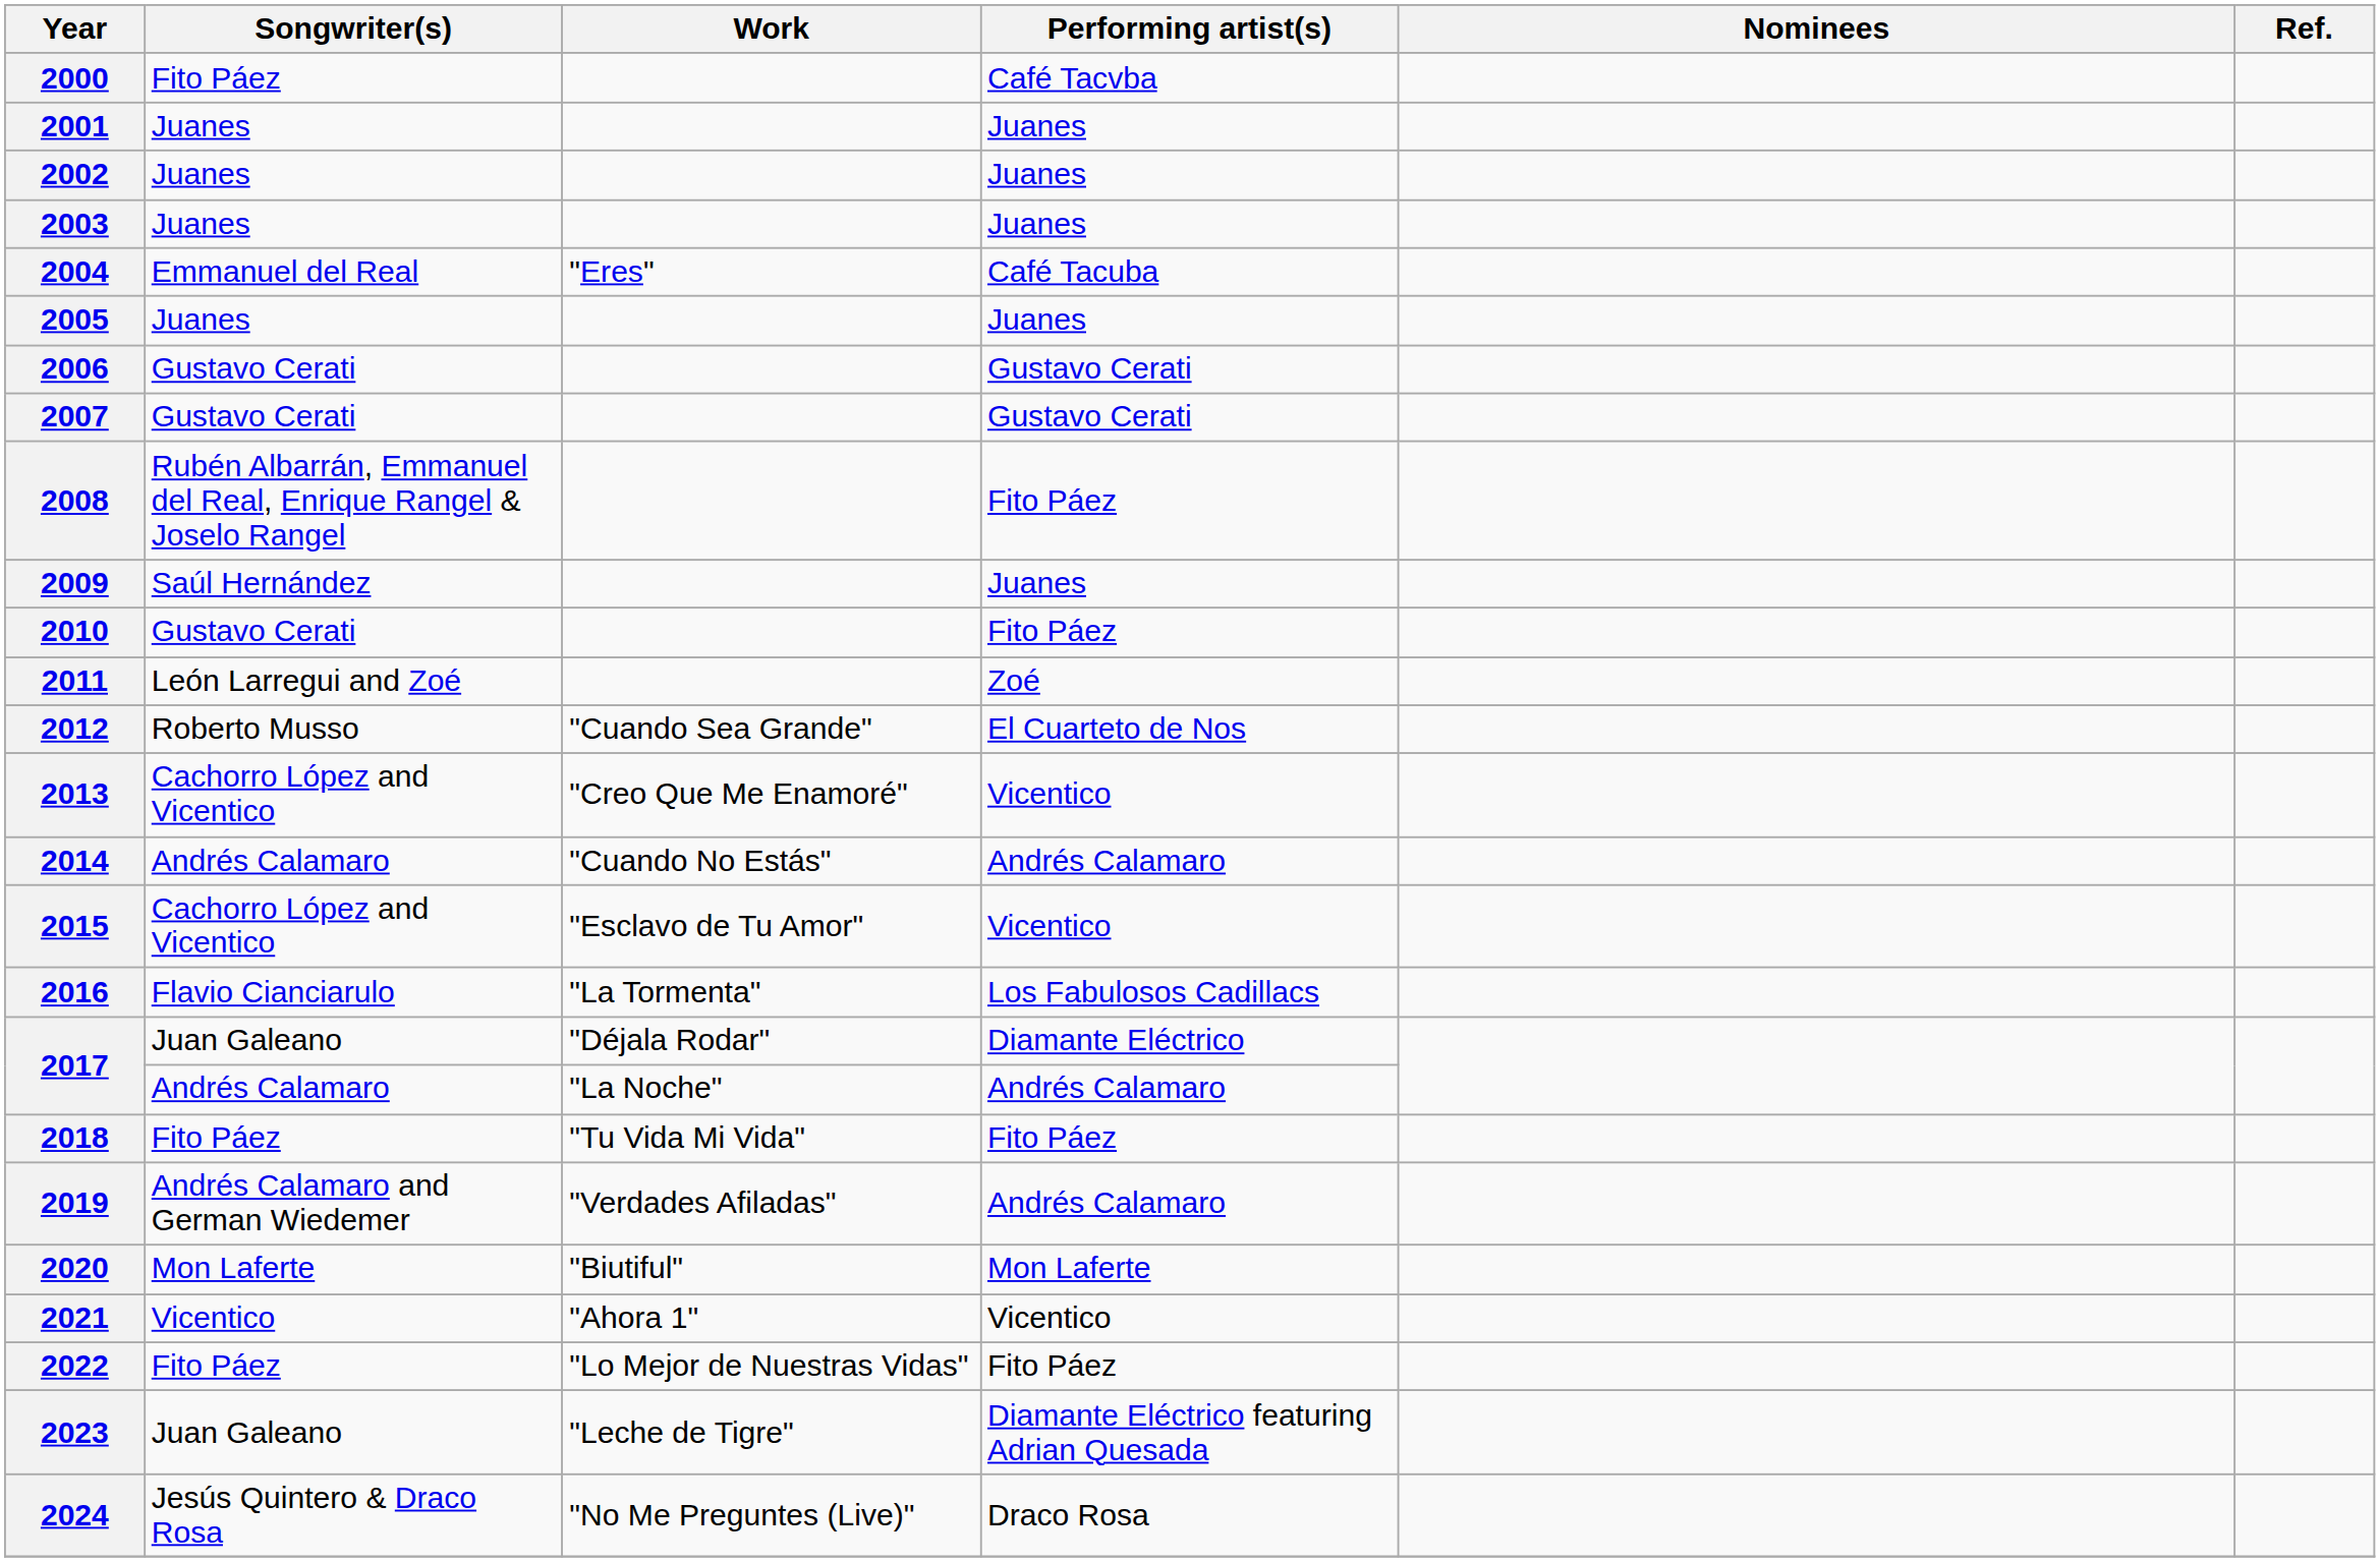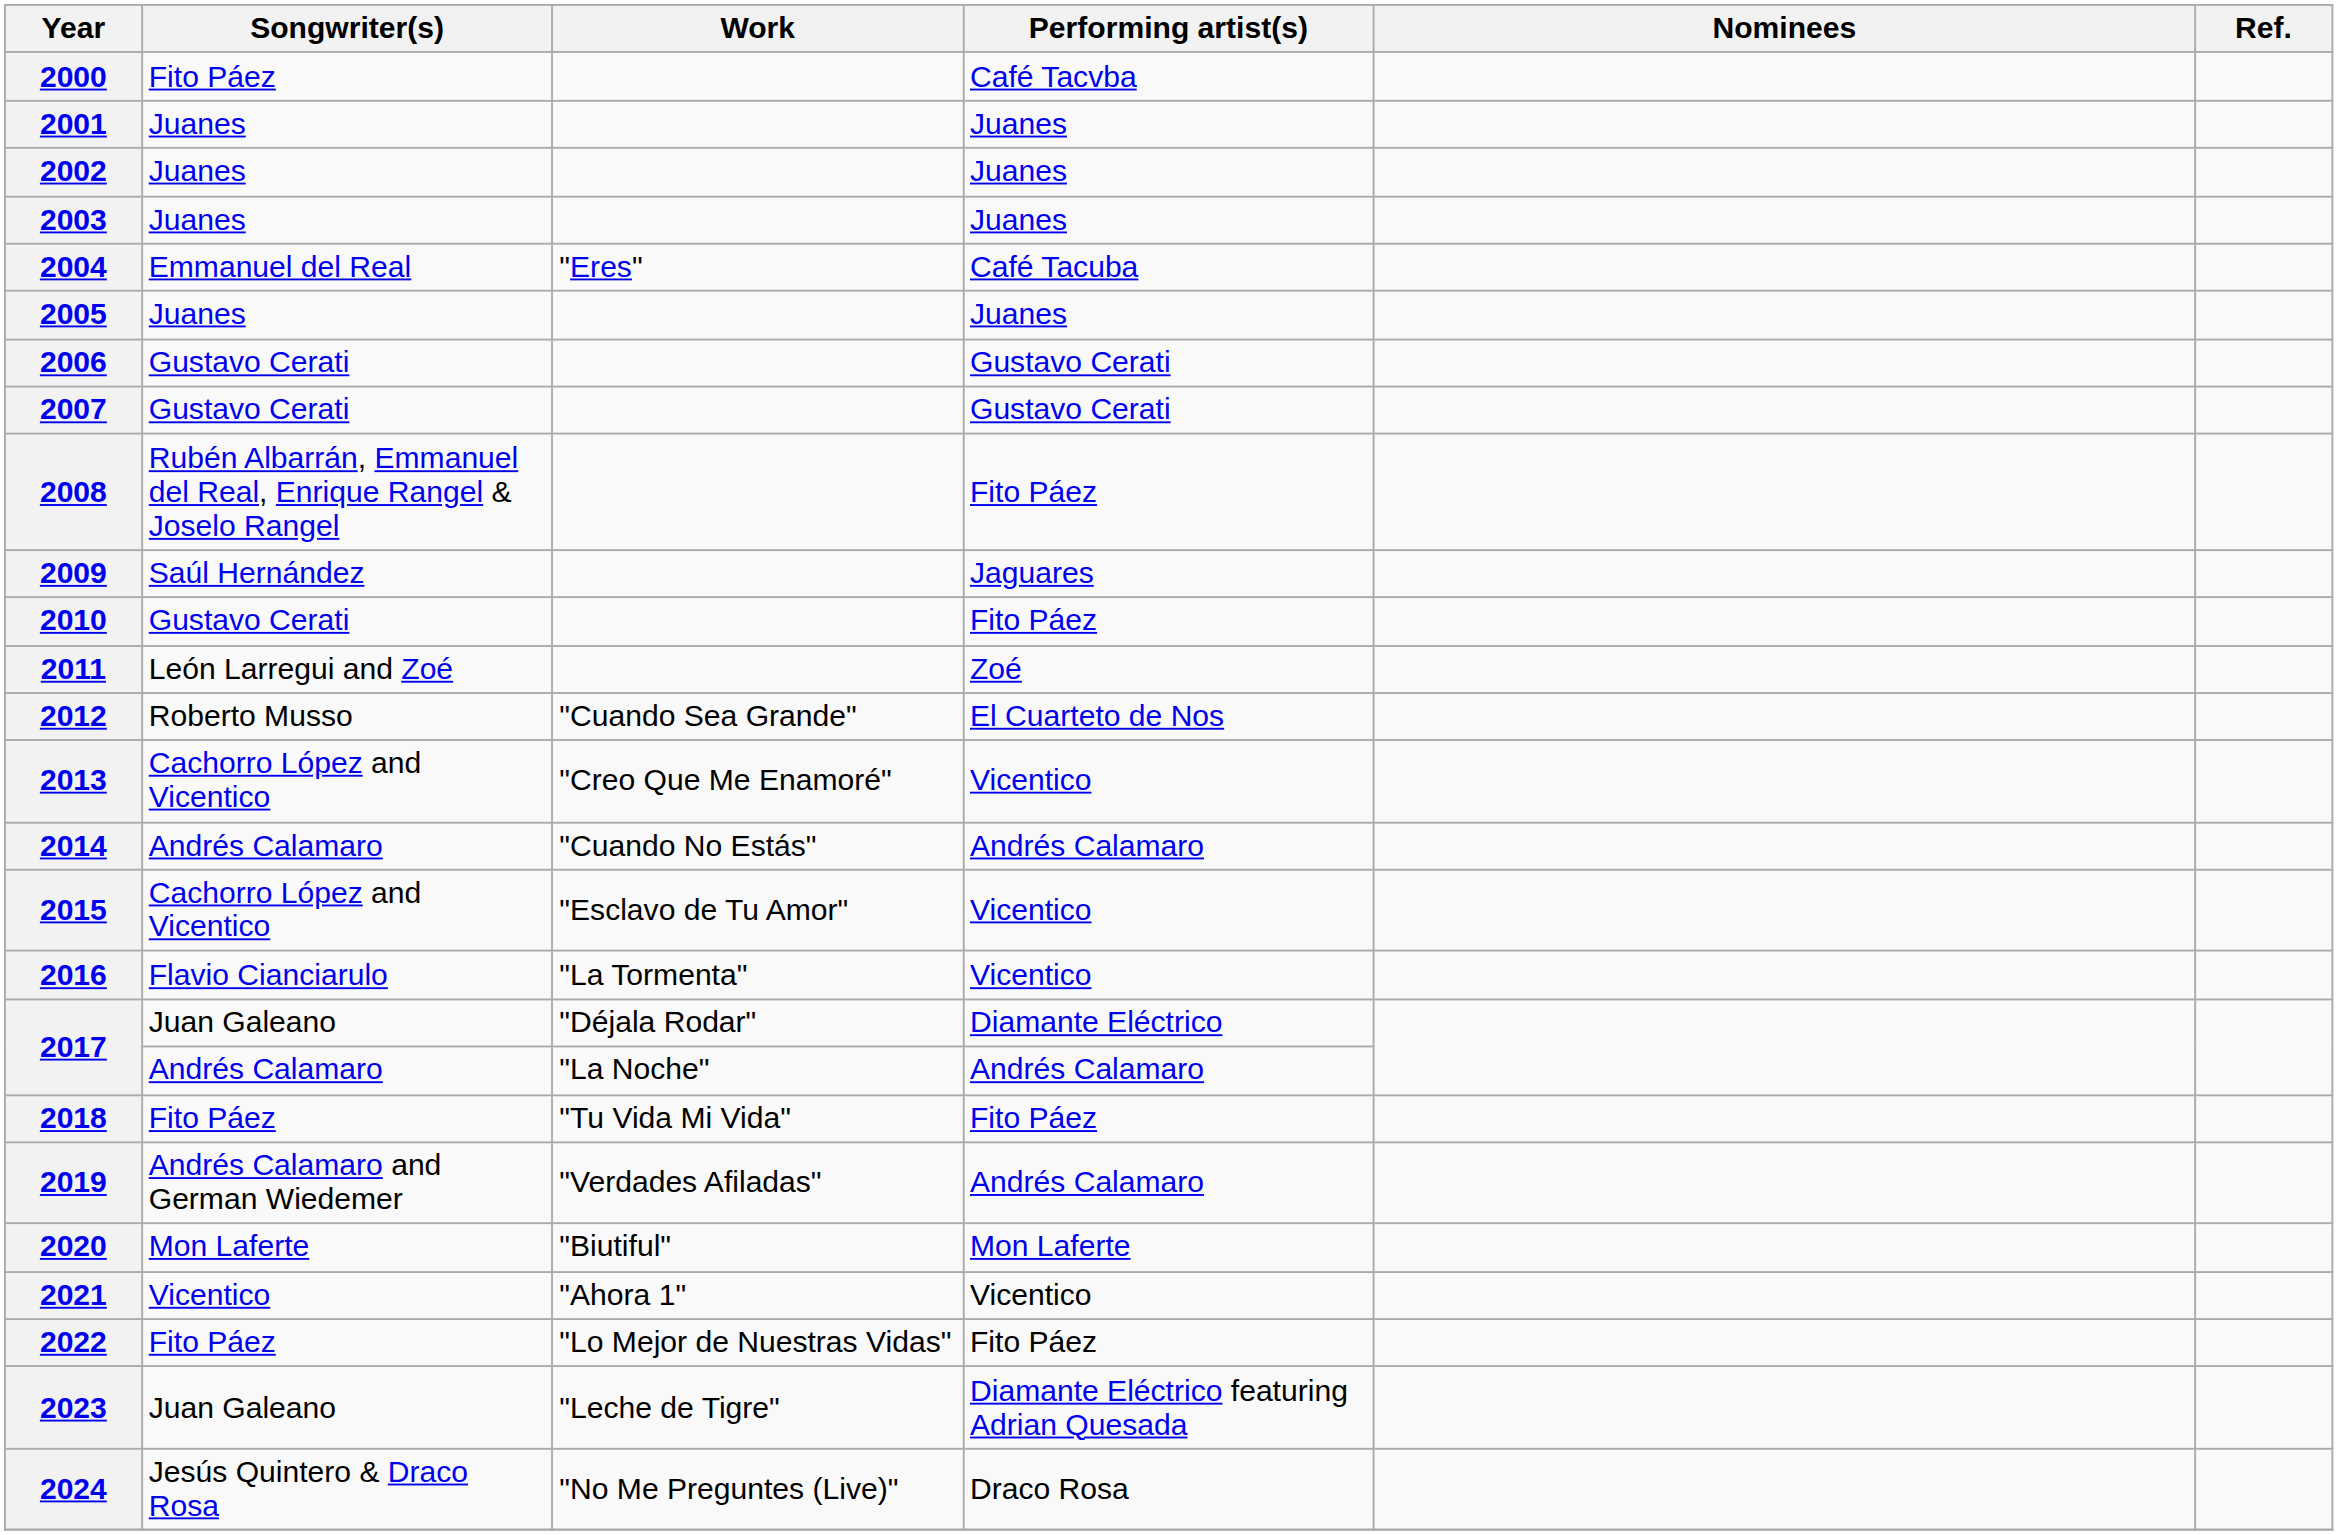2009 | Performing artist(s): Juanes -> Jaguares
2016 | Performing artist(s): Los Fabulosos Cadillacs -> Vicentico
